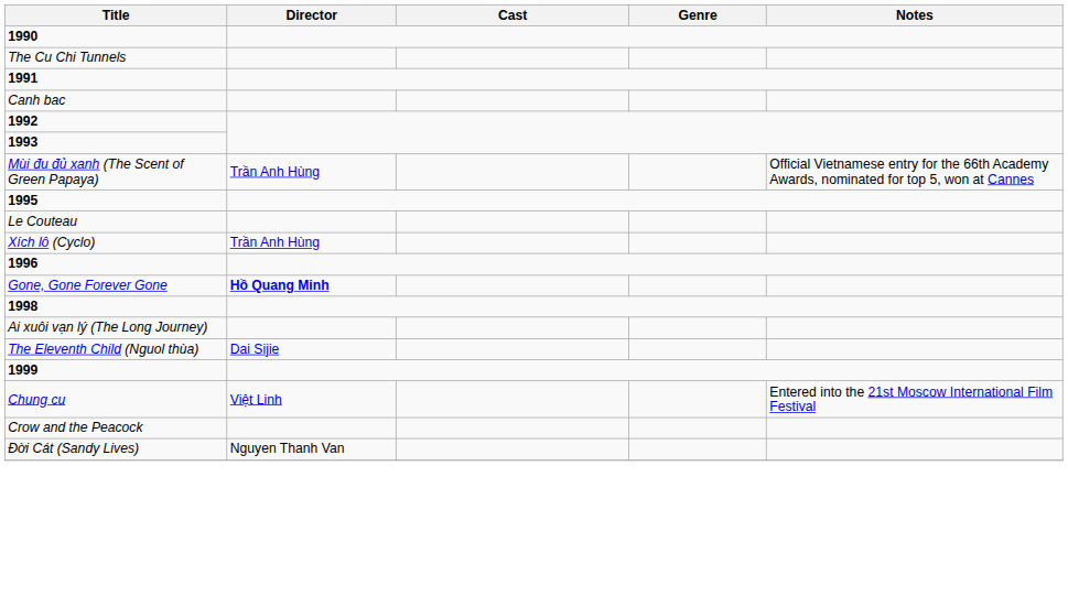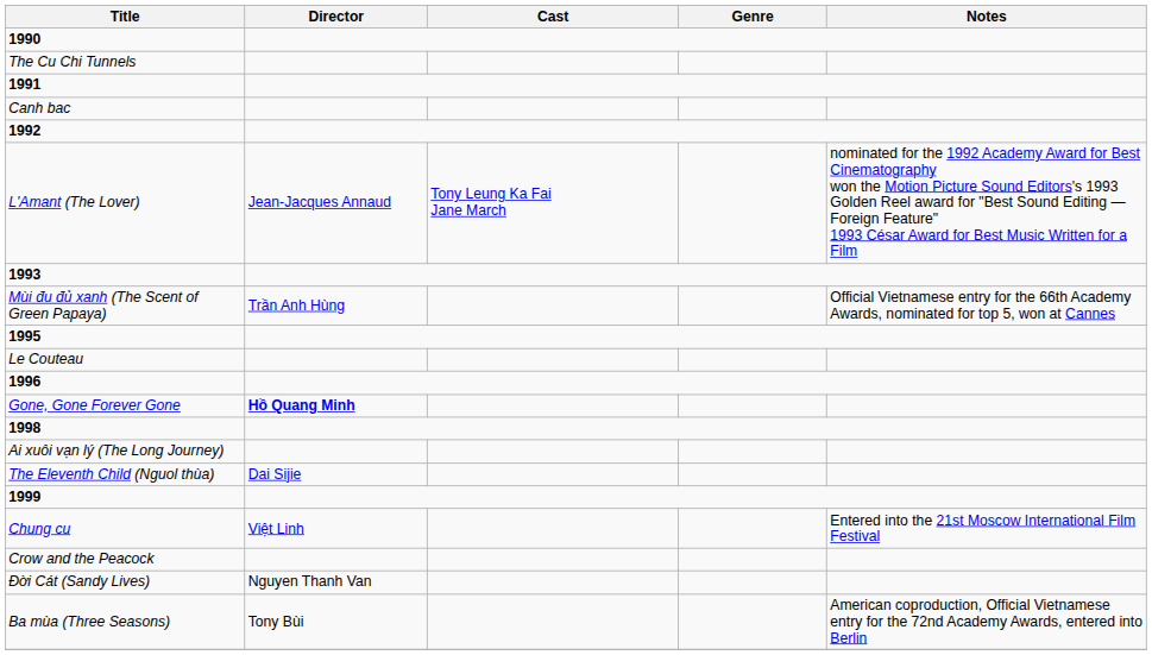+ row: L'Amant (The Lover) | Jean-Jacques Annaud | Tony Leung Ka Fai Jane March | nominated for the 1992 Academy Award for Best Cinematography won the Motion Picture Sound Editors's 1993 Golden Reel award for "Best Sound Editing — Foreign Feature" 1993 César Award for Best Music Written for a Film
- row: Xích lô (Cyclo) | Trần Anh Hùng
+ row: Ba mùa (Three Seasons) | Tony Bùi | American coproduction, Official Vietnamese entry for the 72nd Academy Awards, entered into Berlin
